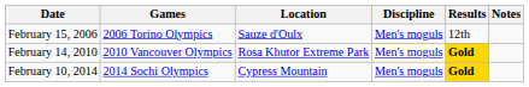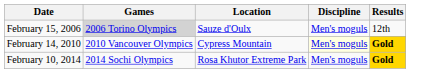- column: Notes
February 15, 2006 | Games: no background -> lightgrey background
February 14, 2010 | Location: Rosa Khutor Extreme Park -> Cypress Mountain
February 10, 2014 | Location: Cypress Mountain -> Rosa Khutor Extreme Park
